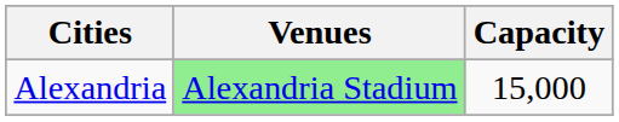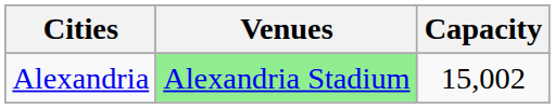Alexandria | Capacity: 15,000 -> 15,002
